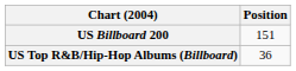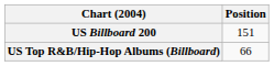US Top R&B/Hip-Hop Albums (Billboard) | Position: 36 -> 66
